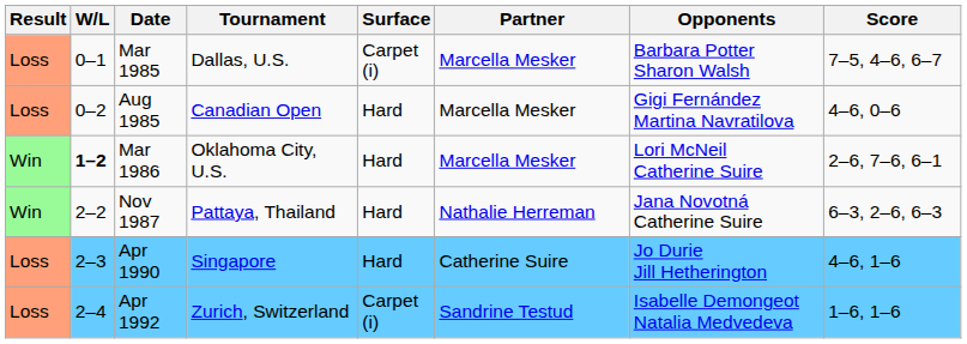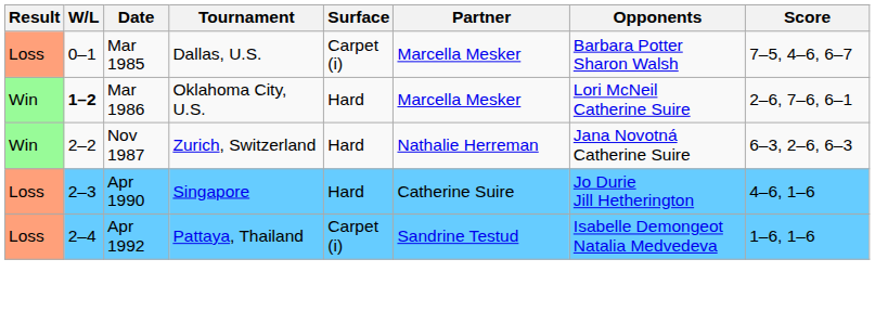- row: Loss | 0–2 | Aug 1985 | Canadian Open | Hard | Marcella Mesker | Gigi Fernández Martina Navratilova | 4–6, 0–6
Nov 1987 | Tournament: Pattaya, Thailand -> Zurich, Switzerland
Apr 1992 | Tournament: Zurich, Switzerland -> Pattaya, Thailand
